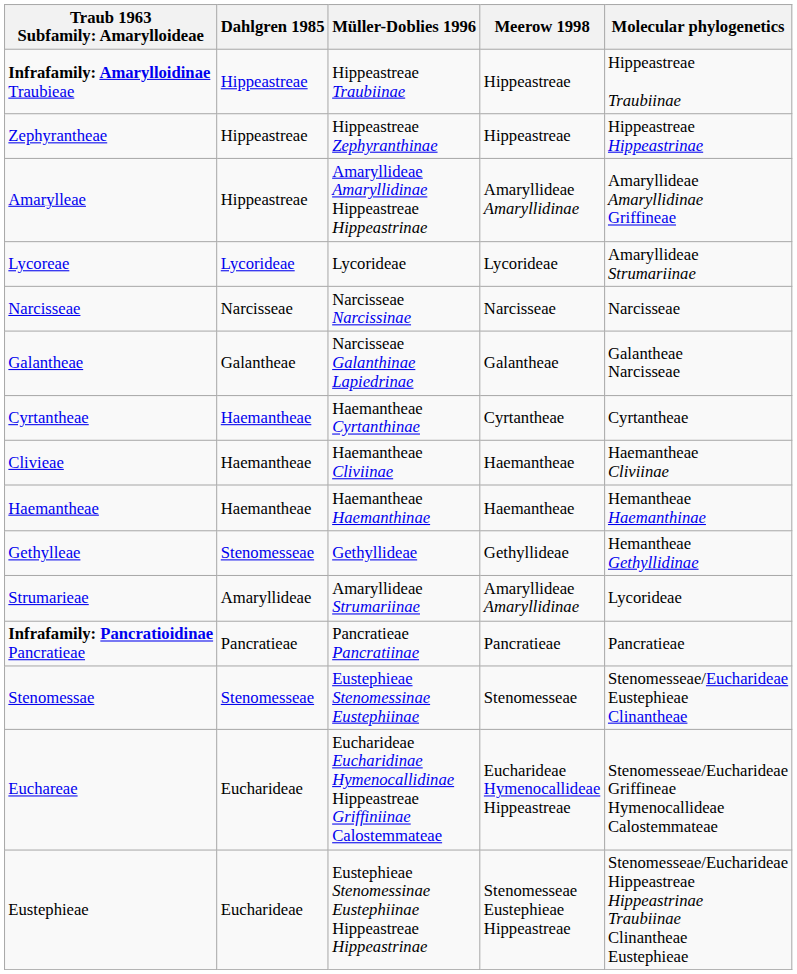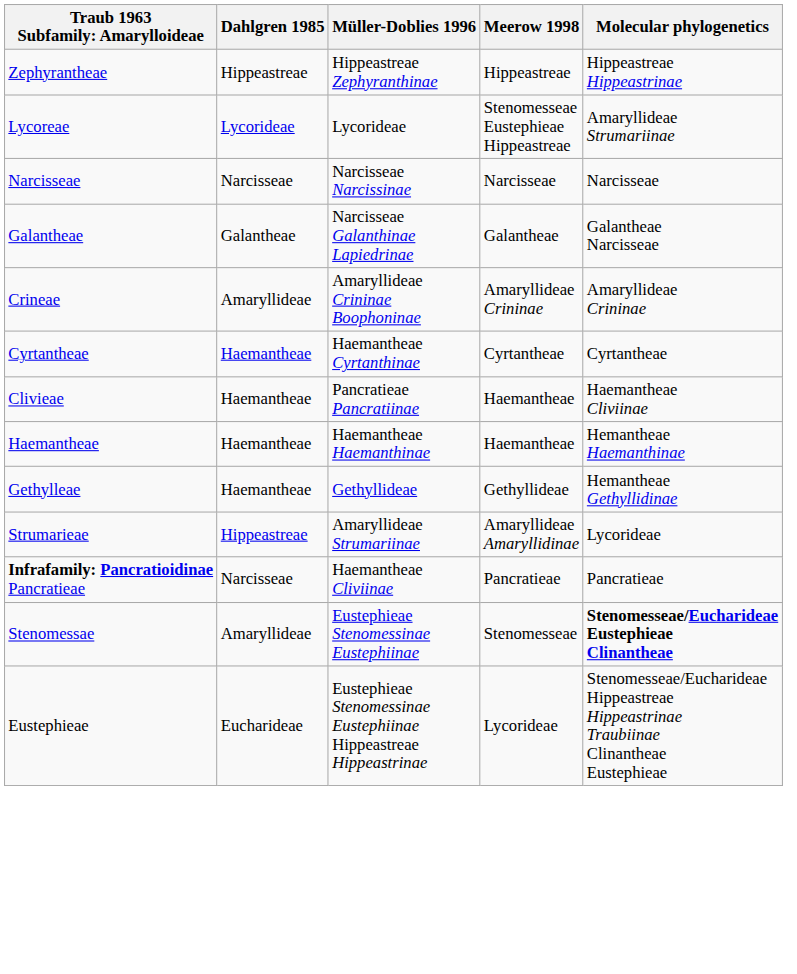- row: Infrafamily: Amarylloidinae Traubieae | Hippeastreae | Hippeastreae Traubiinae | Hippeastreae | Hippeastreae Traubiinae
- row: Amarylleae | Hippeastreae | Amaryllideae Amaryllidinae Hippeastreae Hippeastrinae | Amaryllideae Amaryllidinae | Amaryllideae Amaryllidinae Griffineae
Lycoreae | Meerow 1998: Lycorideae -> Stenomesseae Eustephieae Hippeastreae
+ row: Crineae | Amaryllideae | Amaryllideae Crininae Boophoninae | Amaryllideae Crininae | Amaryllideae Crininae
Clivieae | Müller-Doblies 1996: Haemantheae Cliviinae -> Pancratieae Pancratiinae
Gethylleae | Dahlgren 1985: Stenomesseae -> Haemantheae
Strumarieae | Dahlgren 1985: Amaryllideae -> Hippeastreae
Infrafamily: Pancratioidinae Pancratieae | Dahlgren 1985: Pancratieae -> Narcisseae
Infrafamily: Pancratioidinae Pancratieae | Müller-Doblies 1996: Pancratieae Pancratiinae -> Haemantheae Cliviinae
Stenomessae | Dahlgren 1985: Stenomesseae -> Amaryllideae
Stenomessae | Molecular phylogenetics: normal -> bold
- row: Euchareae | Eucharideae | Eucharideae Eucharidinae Hymenocallidinae Hippeastreae Griffiniinae Calostemmateae | Eucharideae Hymenocallideae Hippeastreae | Stenomesseae/Eucharideae Griffineae Hymenocallideae Calostemmateae
Eustephieae | Meerow 1998: Stenomesseae Eustephieae Hippeastreae -> Lycorideae
